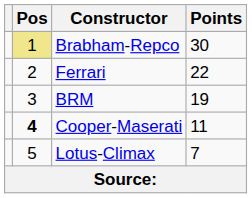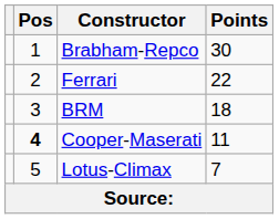Brabham-Repco | Pos: khaki background -> no background
BRM | Points: 19 -> 18
